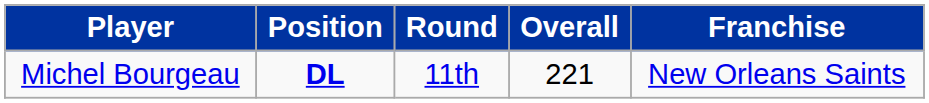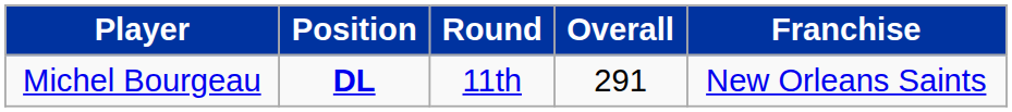Michel Bourgeau | Overall: 221 -> 291
